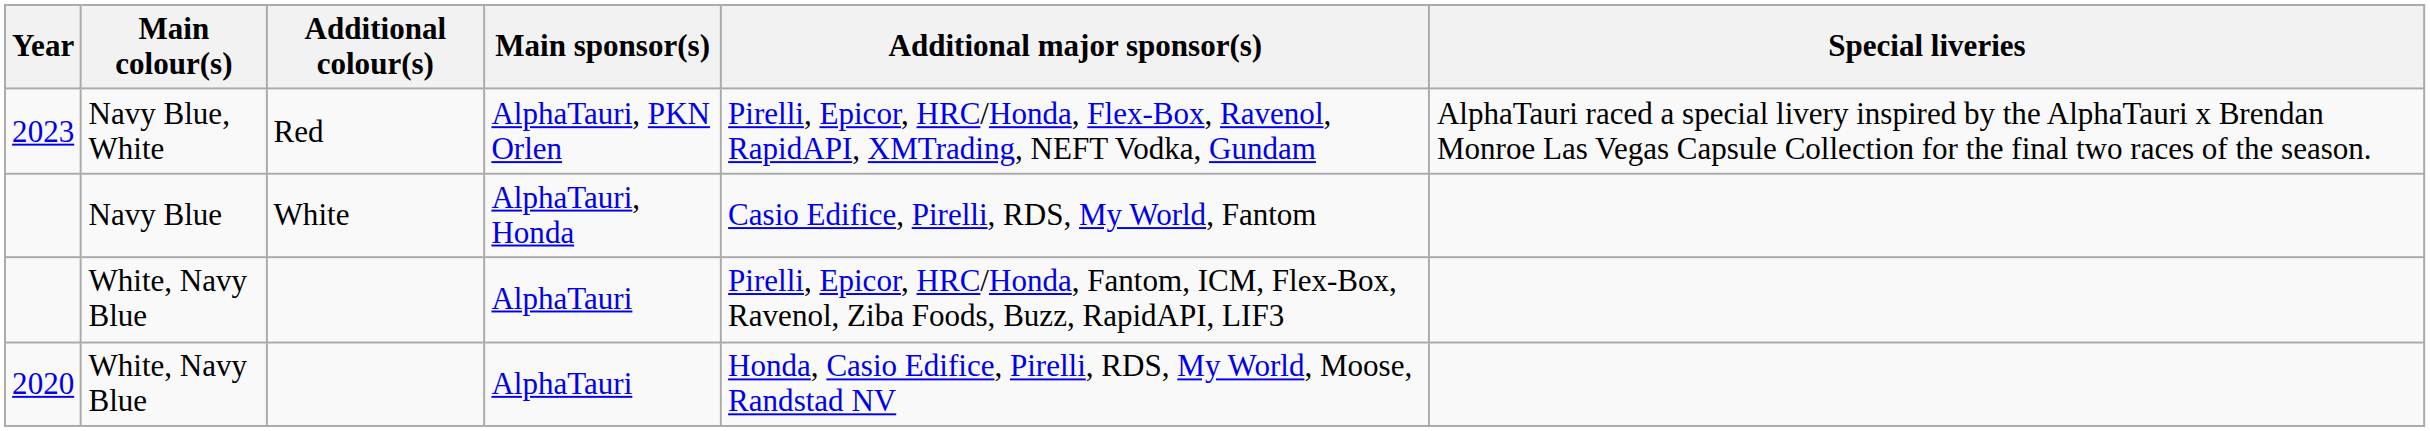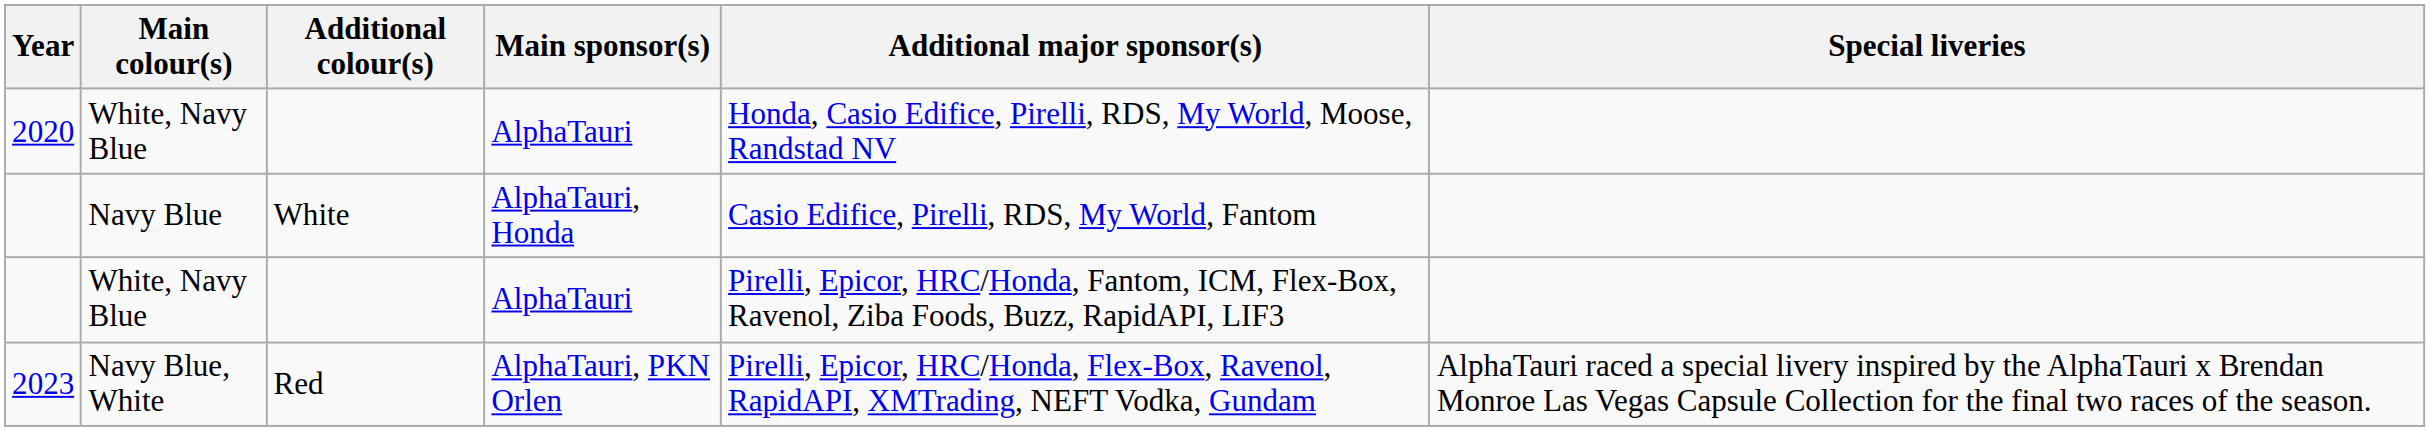rows swapped: 2020 <-> 2023
